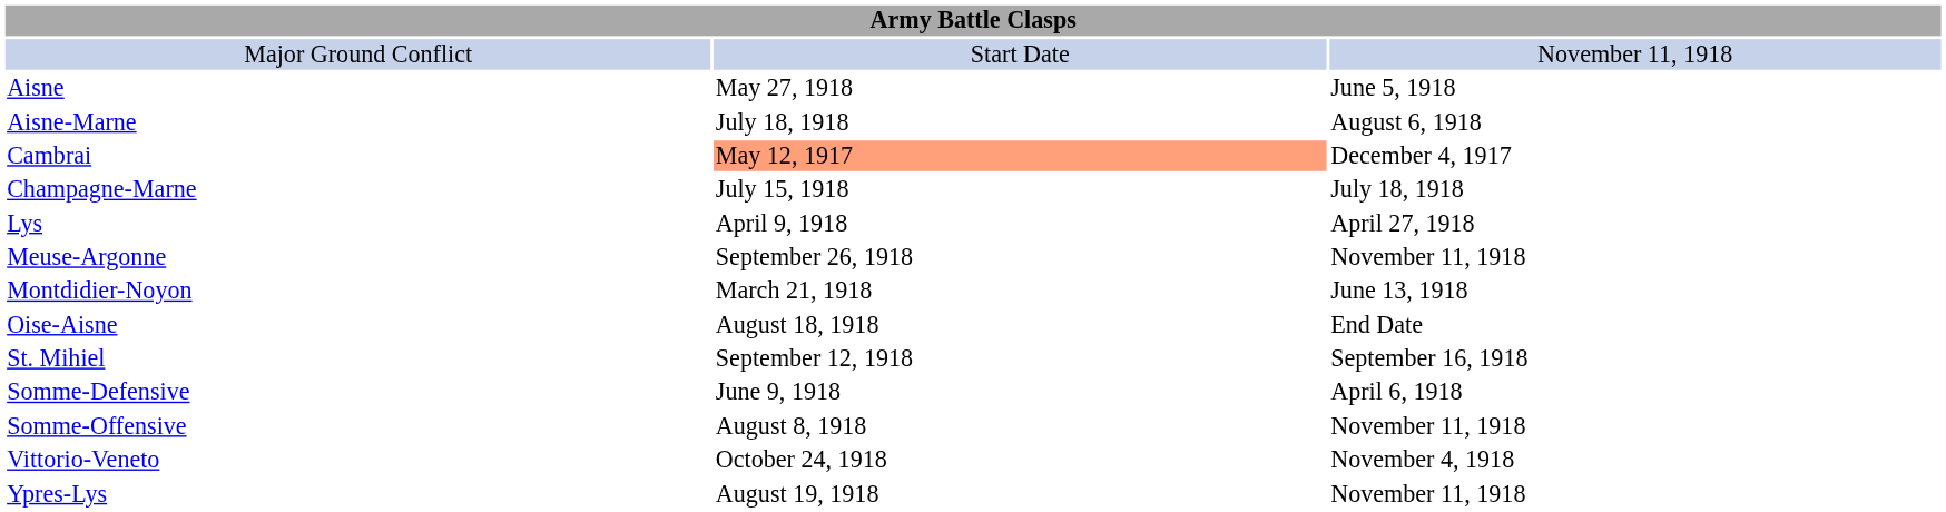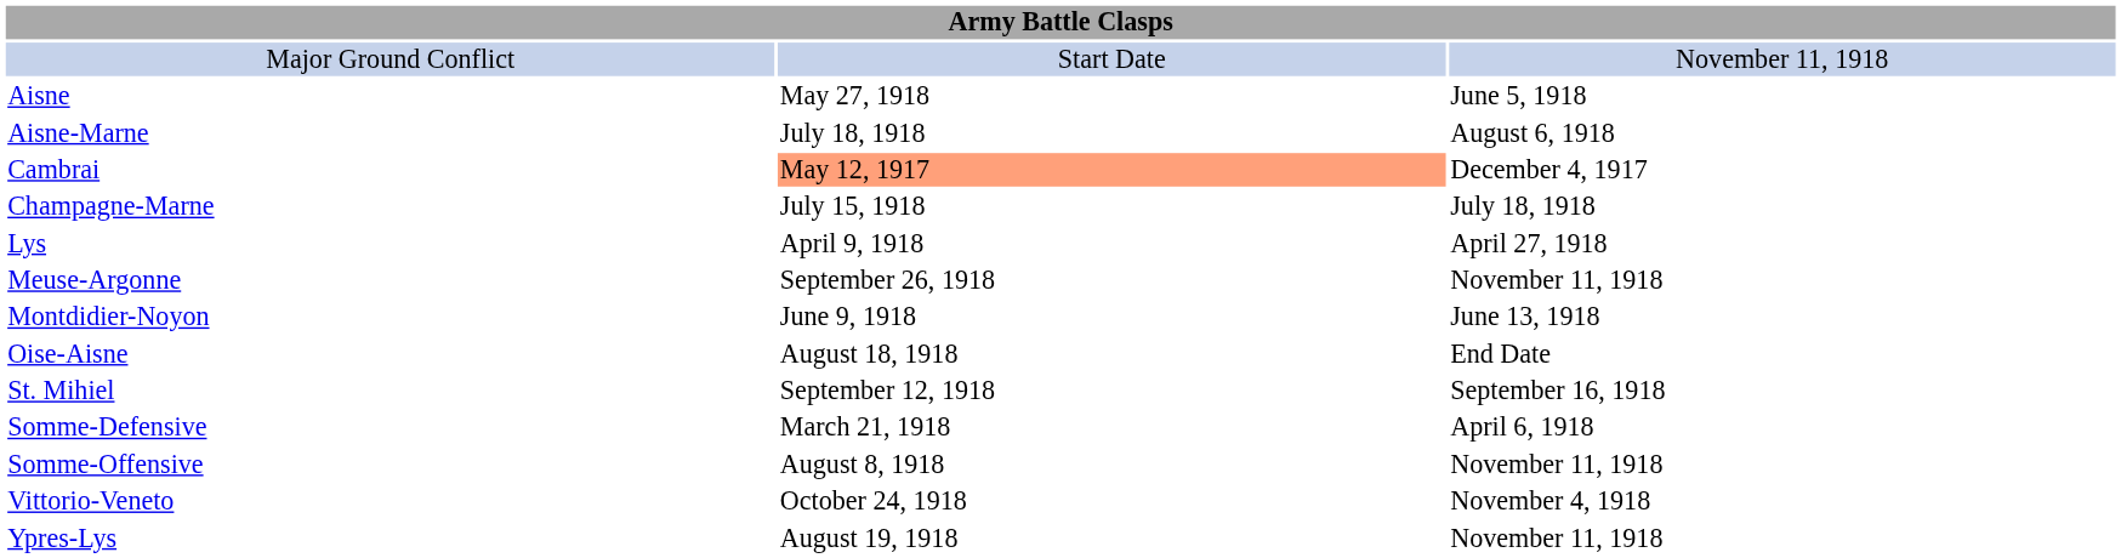Montdidier-Noyon | column 2: March 21, 1918 -> June 9, 1918
Somme-Defensive | column 2: June 9, 1918 -> March 21, 1918
